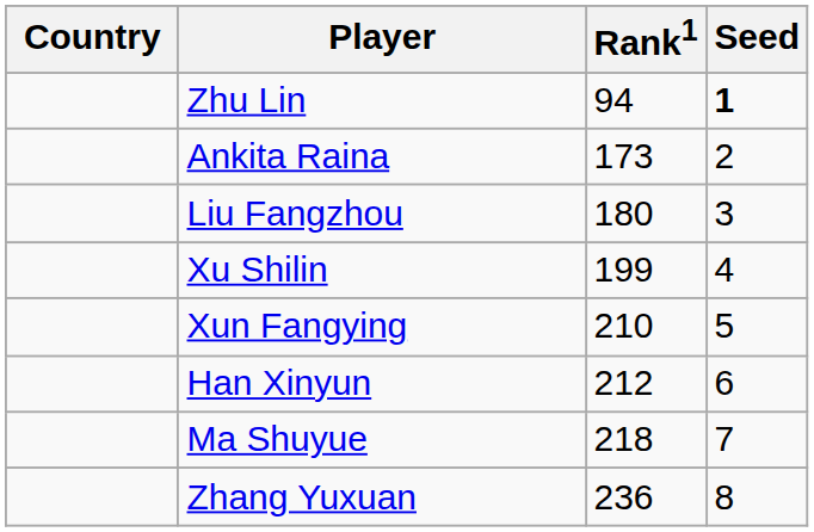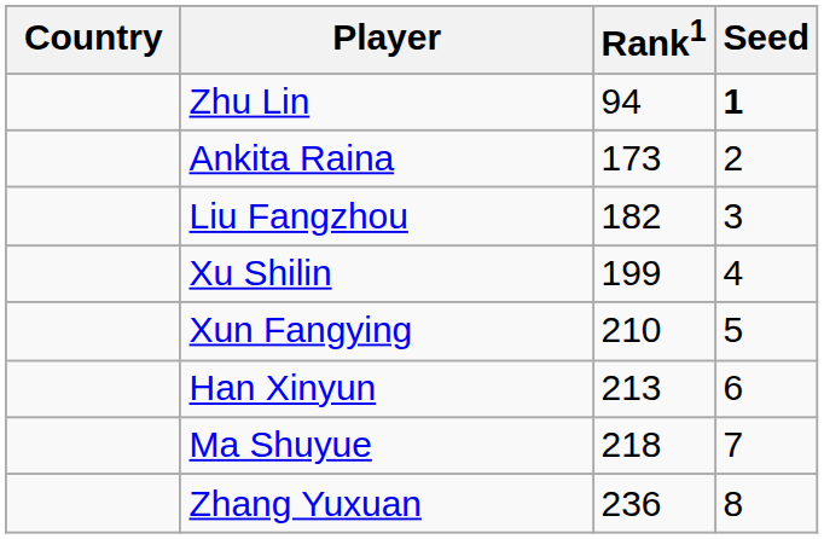Liu Fangzhou | Rank1: 180 -> 182
Han Xinyun | Rank1: 212 -> 213
